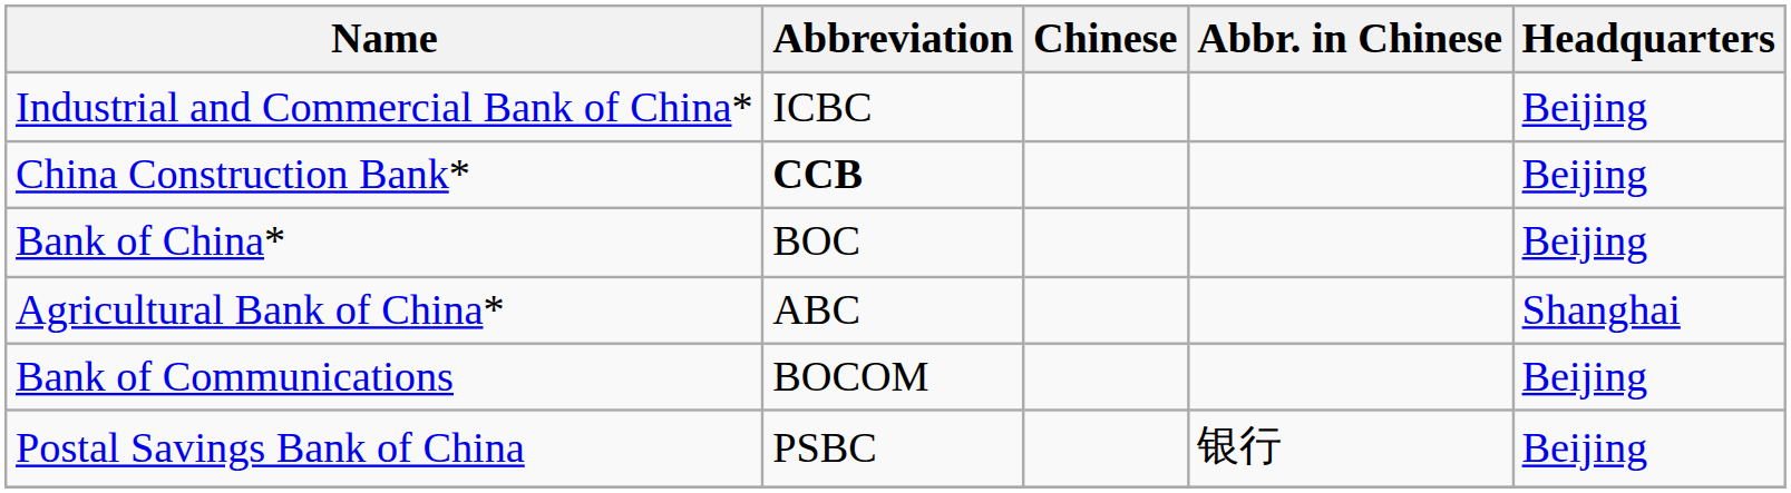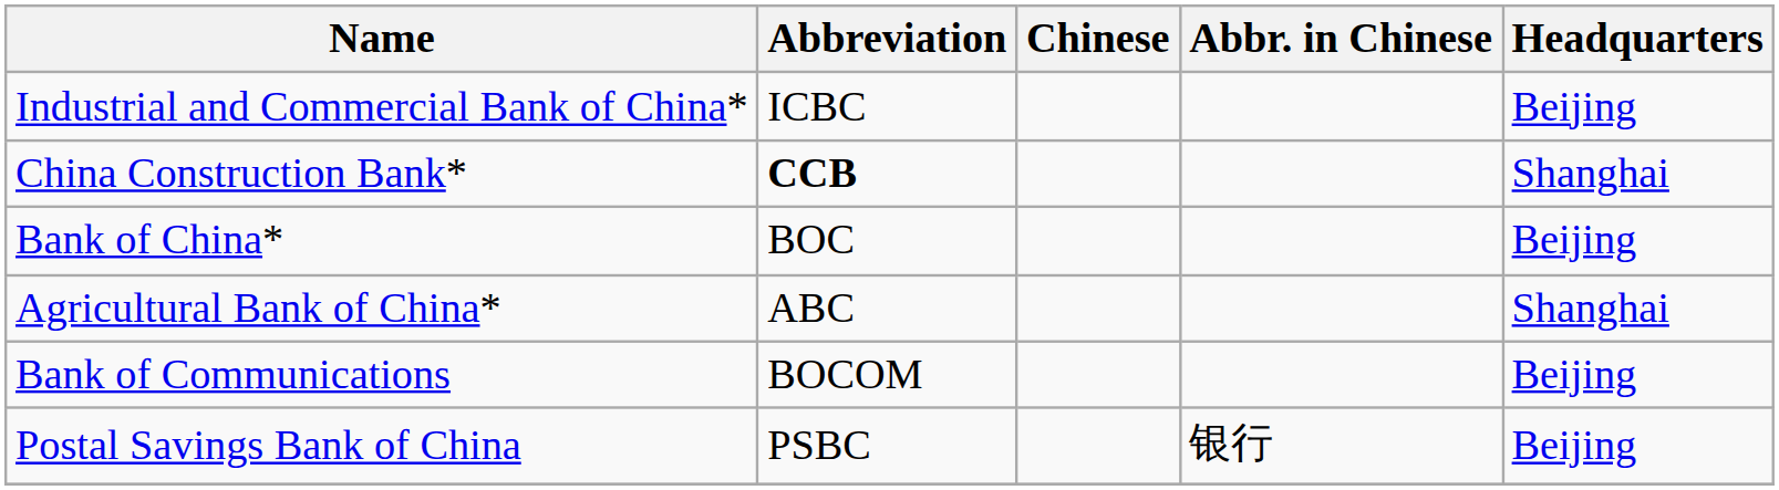China Construction Bank* | Headquarters: Beijing -> Shanghai
